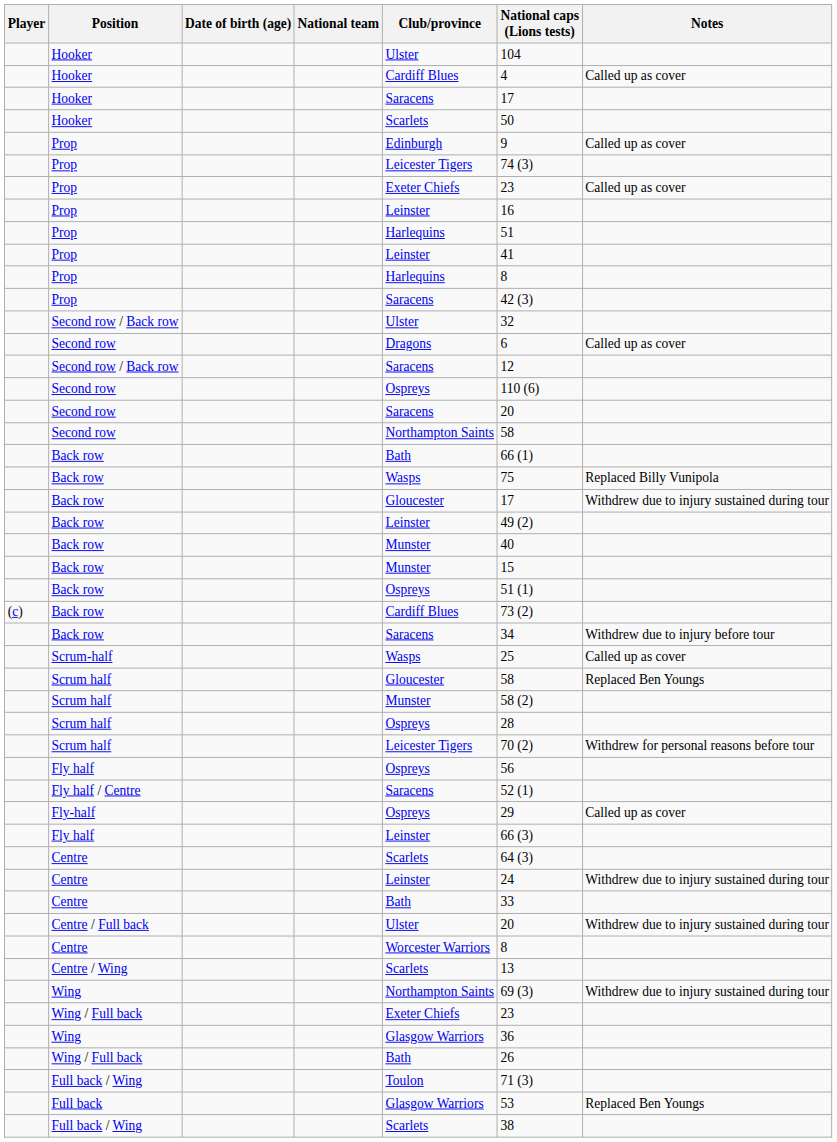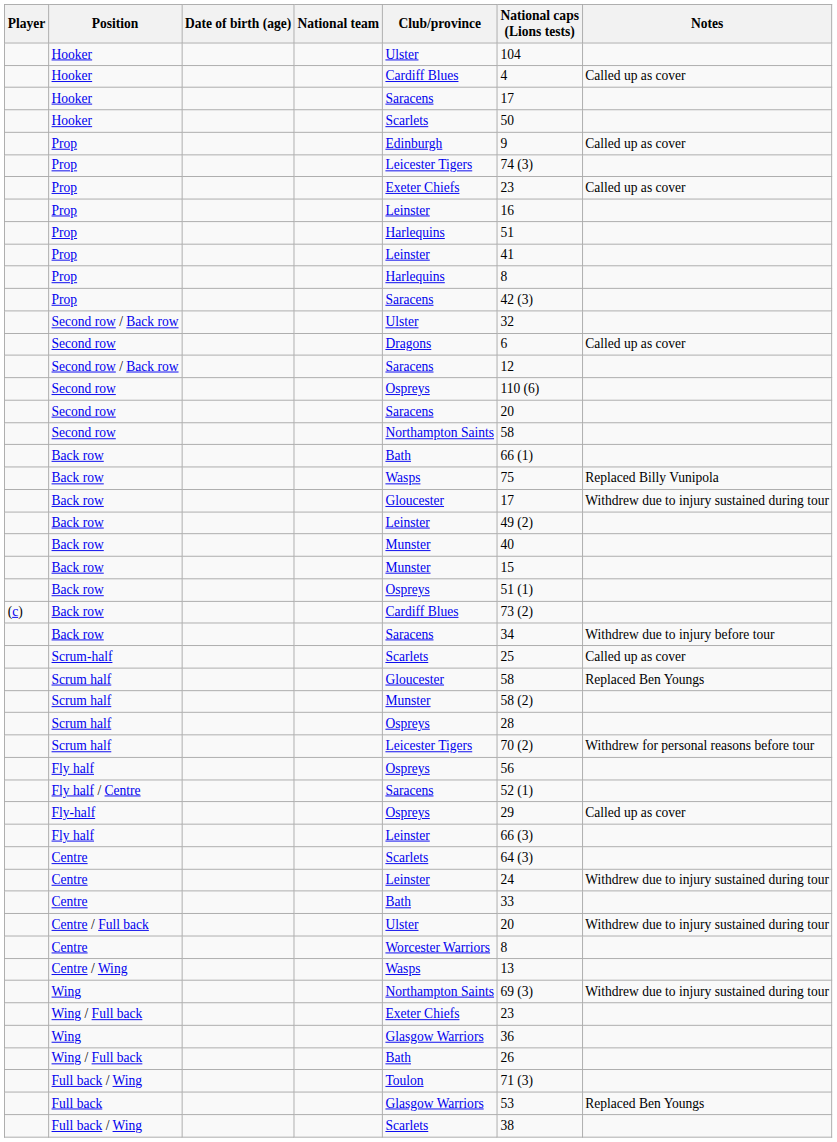Scrum-half | Club/province: Wasps -> Scarlets
Centre / Wing | Club/province: Scarlets -> Wasps
